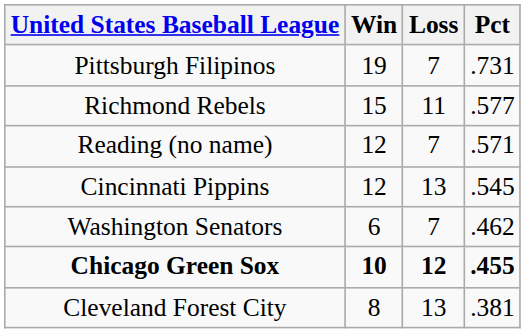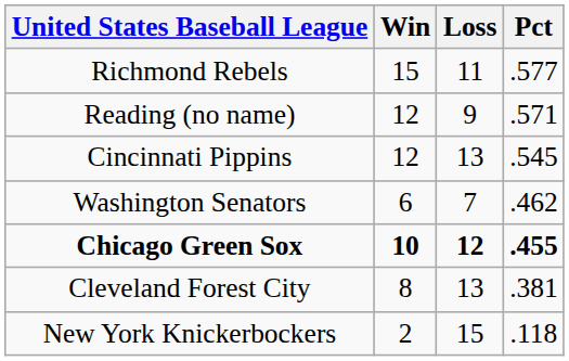- row: Pittsburgh Filipinos | 19 | 7 | .731
Reading (no name) | Loss: 7 -> 9
+ row: New York Knickerbockers | 2 | 15 | .118
